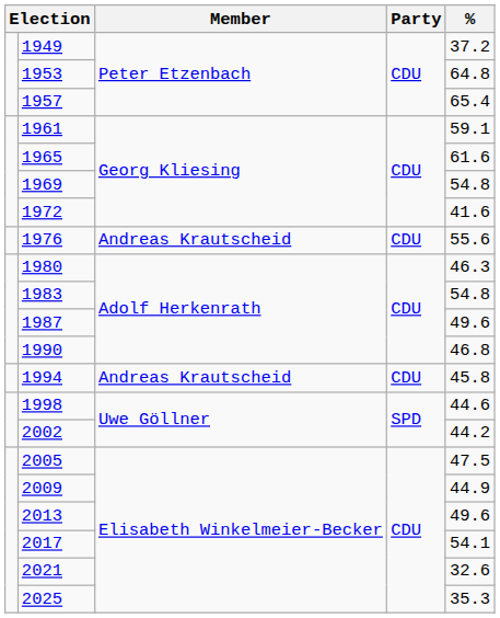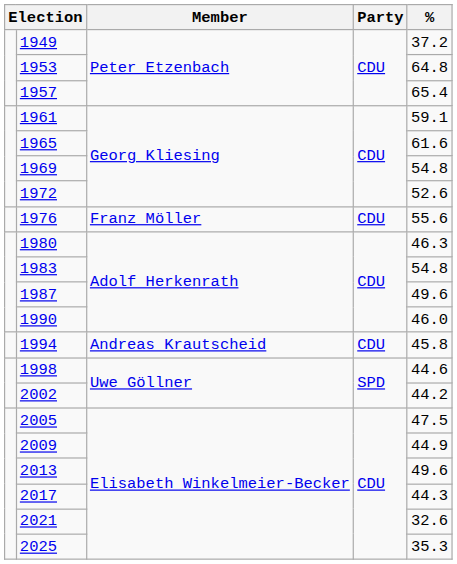1972 | %: 41.6 -> 52.6
1976 | Member: Andreas Krautscheid -> Franz Möller
1990 | %: 46.8 -> 46.0
2017 | %: 54.1 -> 44.3
